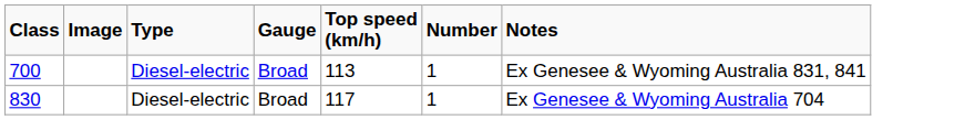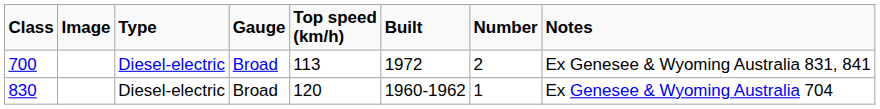+ column: Built | 1972 | 1960-1962
700 | Number: 1 -> 2
830 | Top speed (km/h): 117 -> 120
